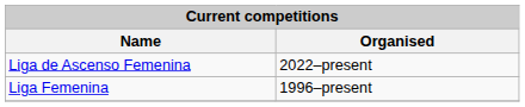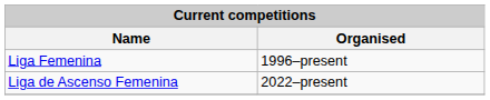rows swapped: Liga Femenina <-> Liga de Ascenso Femenina
